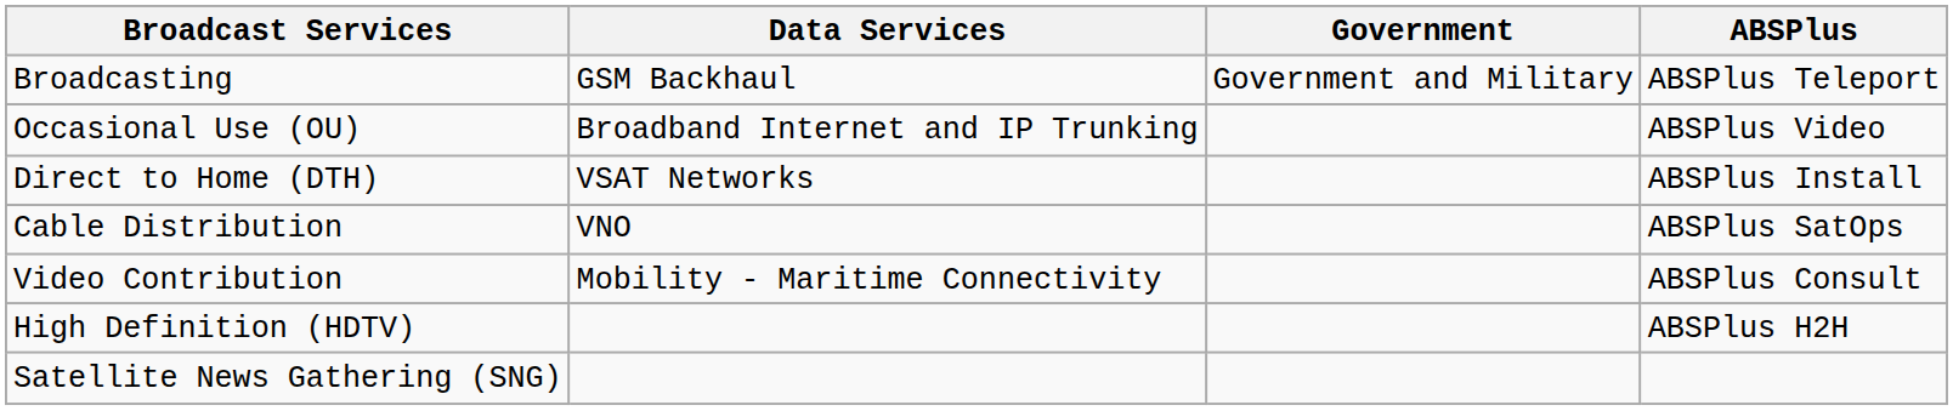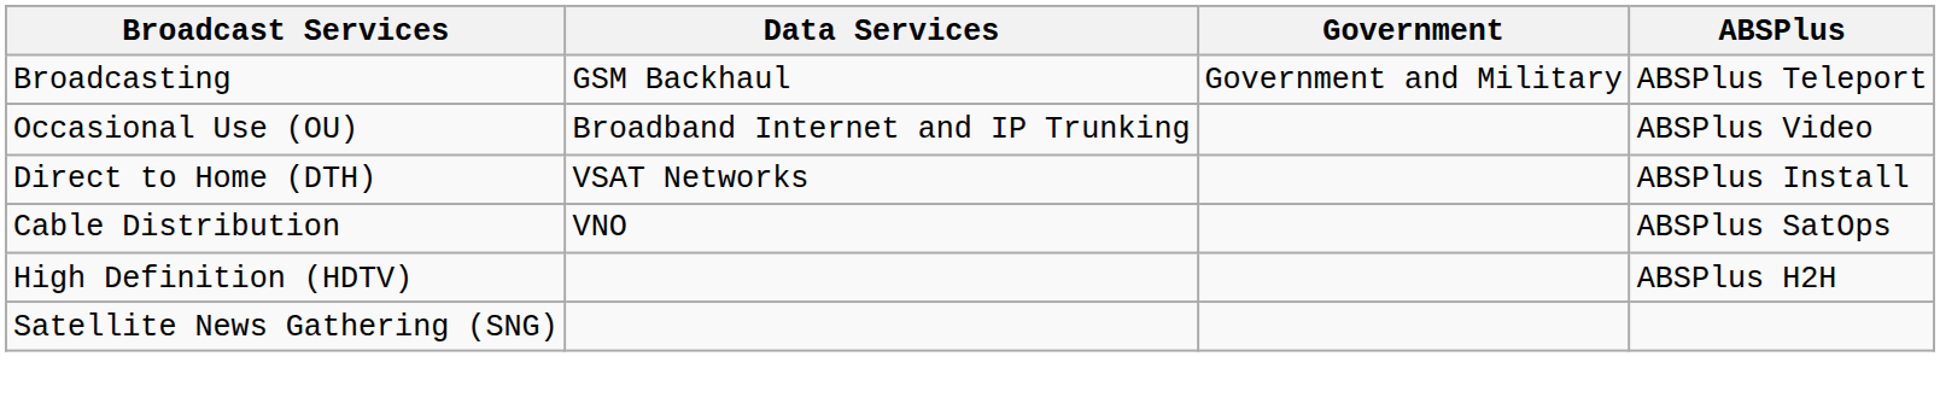- row: Video Contribution | Mobility - Maritime Connectivity | ABSPlus Consult
